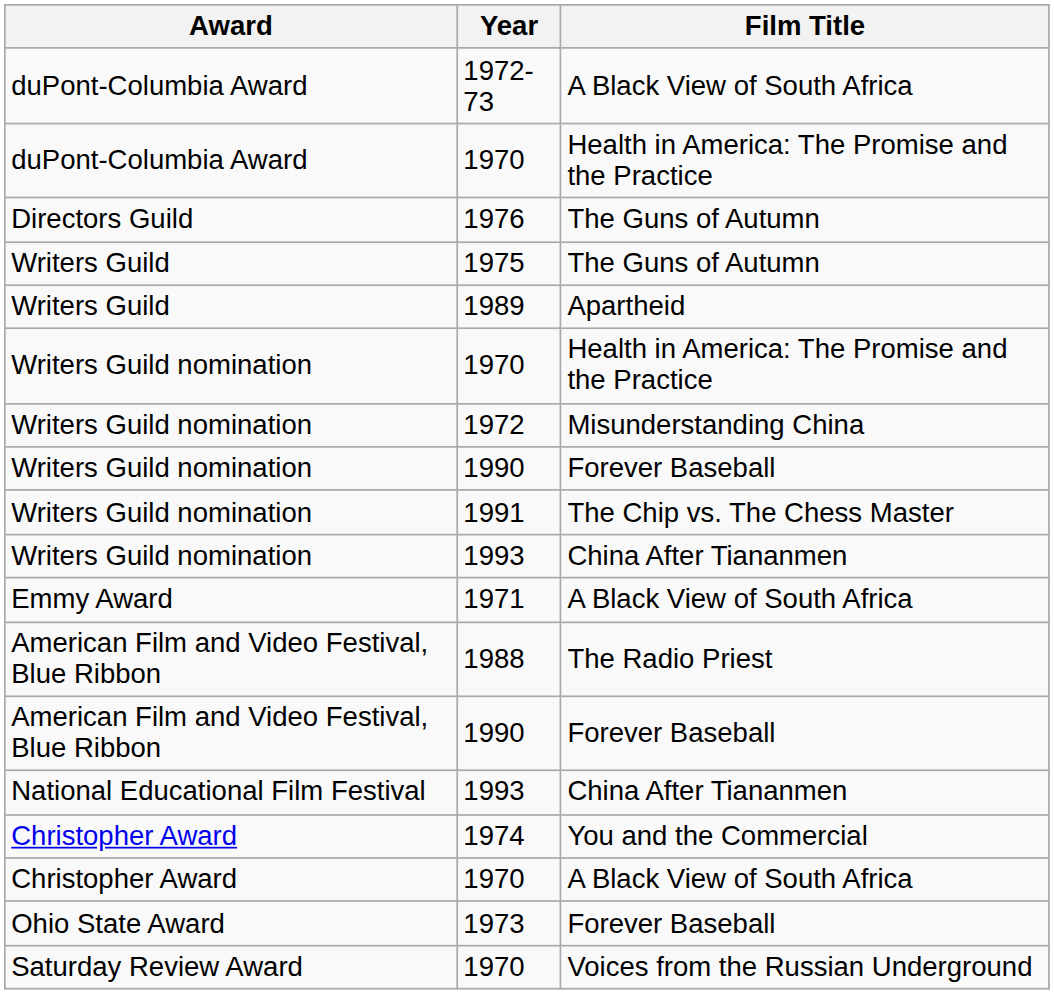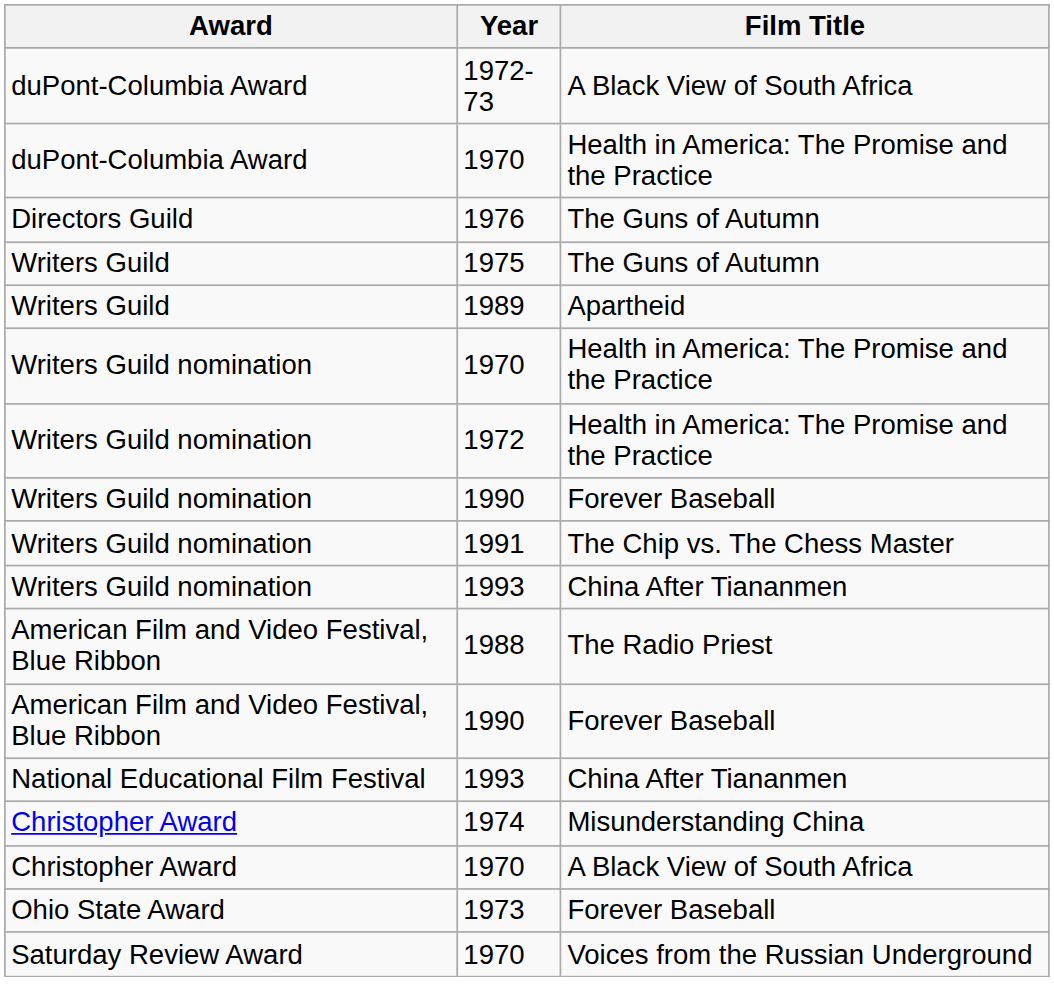1972 | Film Title: Misunderstanding China -> Health in America: The Promise and the Practice
- row: Emmy Award | 1971 | A Black View of South Africa
1974 | Film Title: You and the Commercial -> Misunderstanding China
